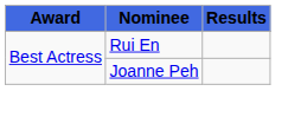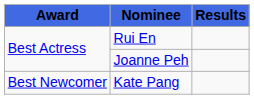+ row: Best Newcomer | Kate Pang
